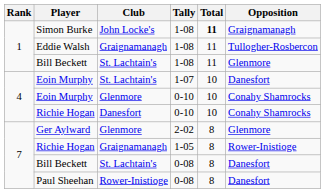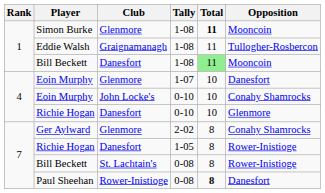Simon Burke | Club: John Locke's -> Glenmore
Simon Burke | Opposition: Graignamanagh -> Mooncoin
Bill Beckett / 1-08 | Club: St. Lachtain's -> Danesfort
Bill Beckett / 1-08 | Total: no background -> lightgreen background
Bill Beckett / 1-08 | Opposition: Glenmore -> Mooncoin
Eoin Murphy / 1-07 | Club: St. Lachtain's -> Glenmore
Eoin Murphy / 0-10 | Club: Glenmore -> John Locke's
Richie Hogan / 0-10 | Opposition: Conahy Shamrocks -> Glenmore
Ger Aylward | Opposition: Glenmore -> Conahy Shamrocks
Richie Hogan / 1-05 | Club: Graignamanagh -> Danesfort
Bill Beckett / 0-08 | Opposition: Danesfort -> Rower-Inistioge
Paul Sheehan | Total: normal -> bold
